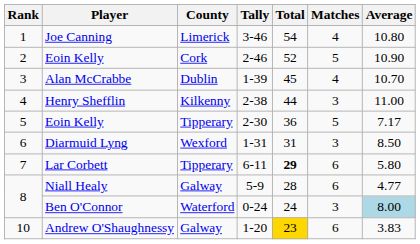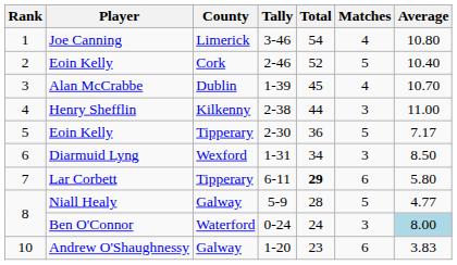Eoin Kelly / 2-46 | Average: 10.90 -> 10.40
Diarmuid Lyng | Total: 31 -> 34
Niall Healy | Matches: 6 -> 5
Andrew O'Shaughnessy | Total: gold background -> no background
